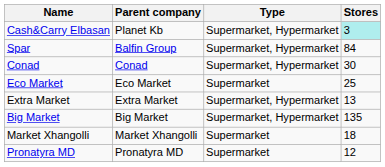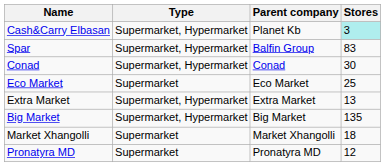columns swapped: Type <-> Parent company
Spar | Stores: 84 -> 83
